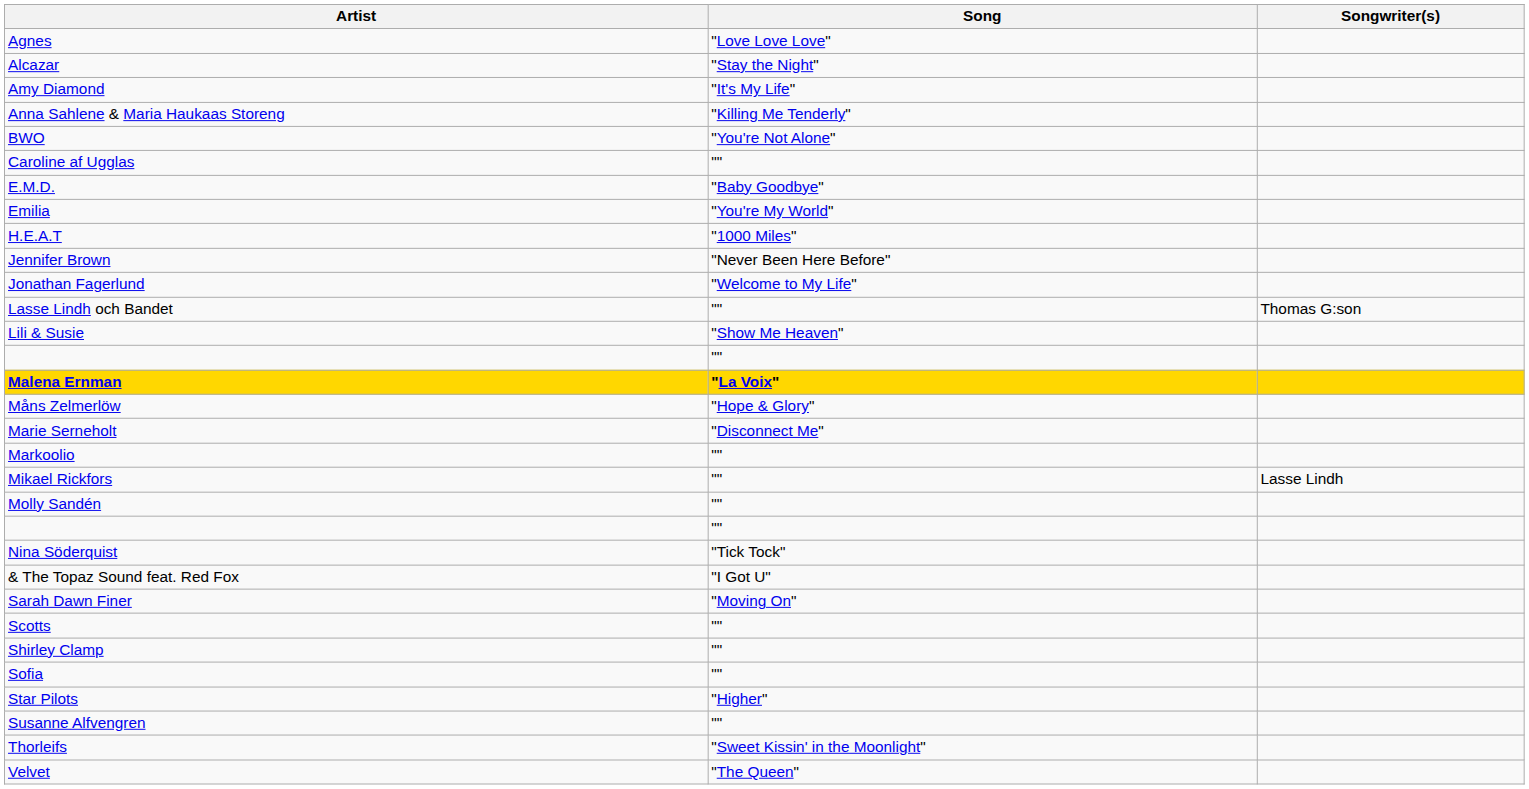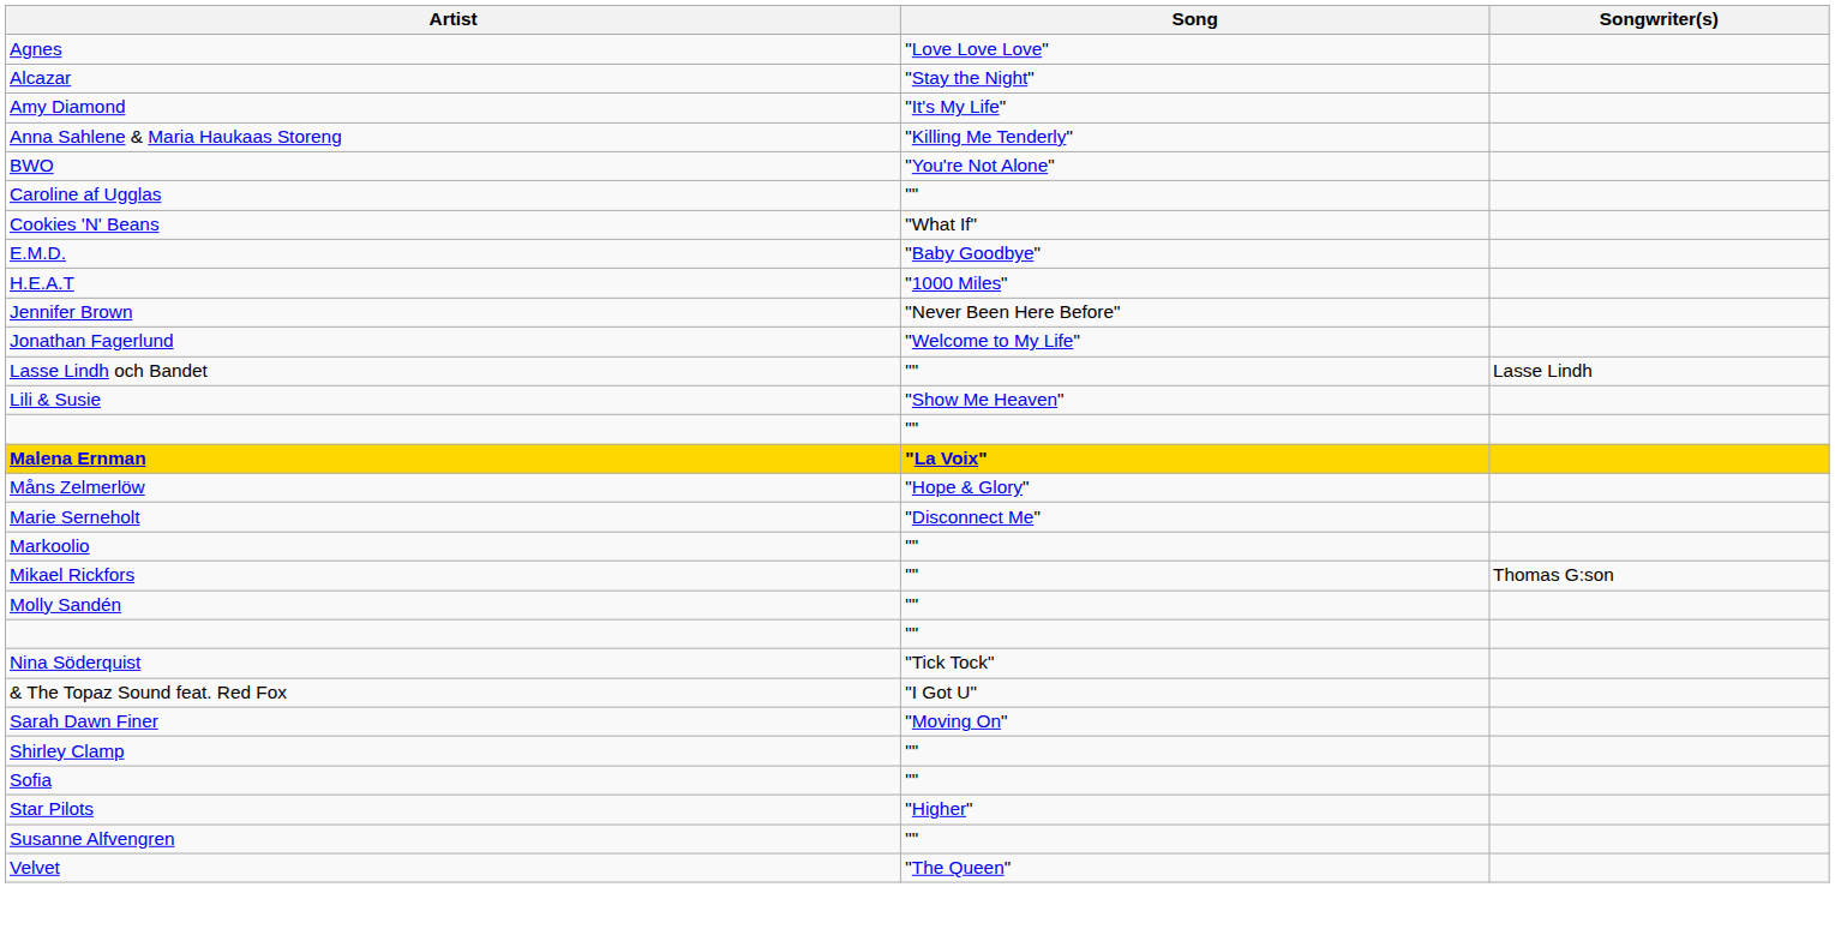+ row: Cookies 'N' Beans | "What If"
- row: Emilia | "You're My World"
Lasse Lindh och Bandet | Songwriter(s): Thomas G:son -> Lasse Lindh
Mikael Rickfors | Songwriter(s): Lasse Lindh -> Thomas G:son
- row: Scotts | ""
- row: Thorleifs | "Sweet Kissin' in the Moonlight"
